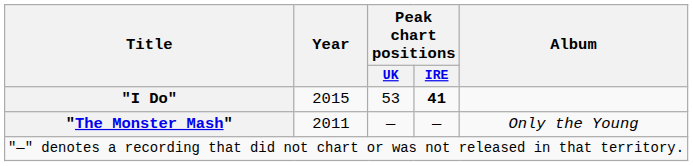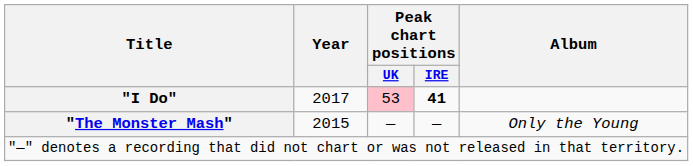"I Do" | Year: 2015 -> 2017
"I Do" | Peak chart positions / UK: no background -> pink background
"The Monster Mash" | Year: 2011 -> 2015
